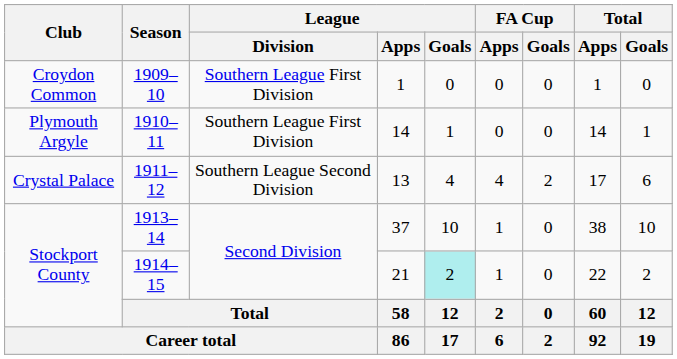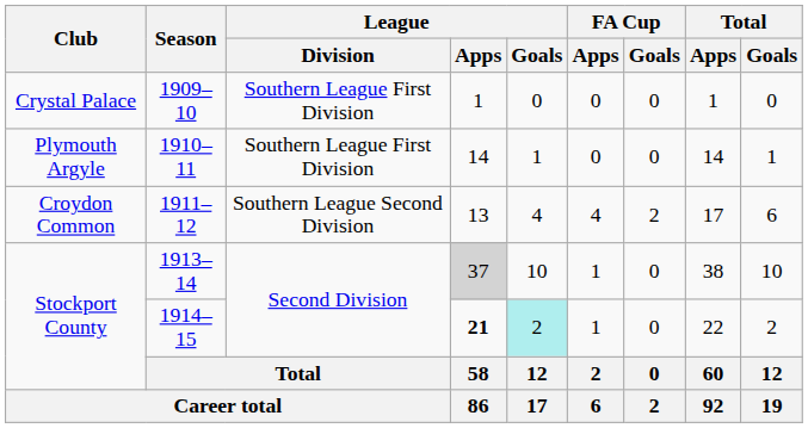1909–10 | Club: Croydon Common -> Crystal Palace
1911–12 | Club: Crystal Palace -> Croydon Common
1913–14 | League / Apps: no background -> lightgrey background
1914–15 | League / Apps: normal -> bold
